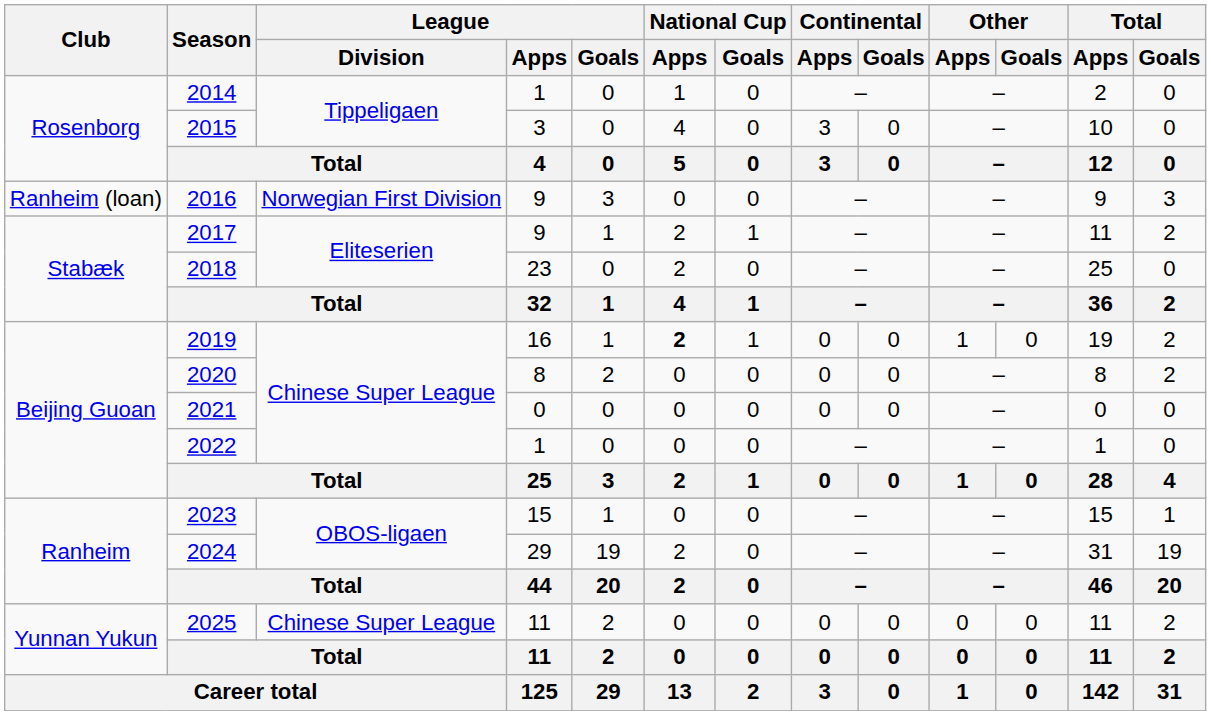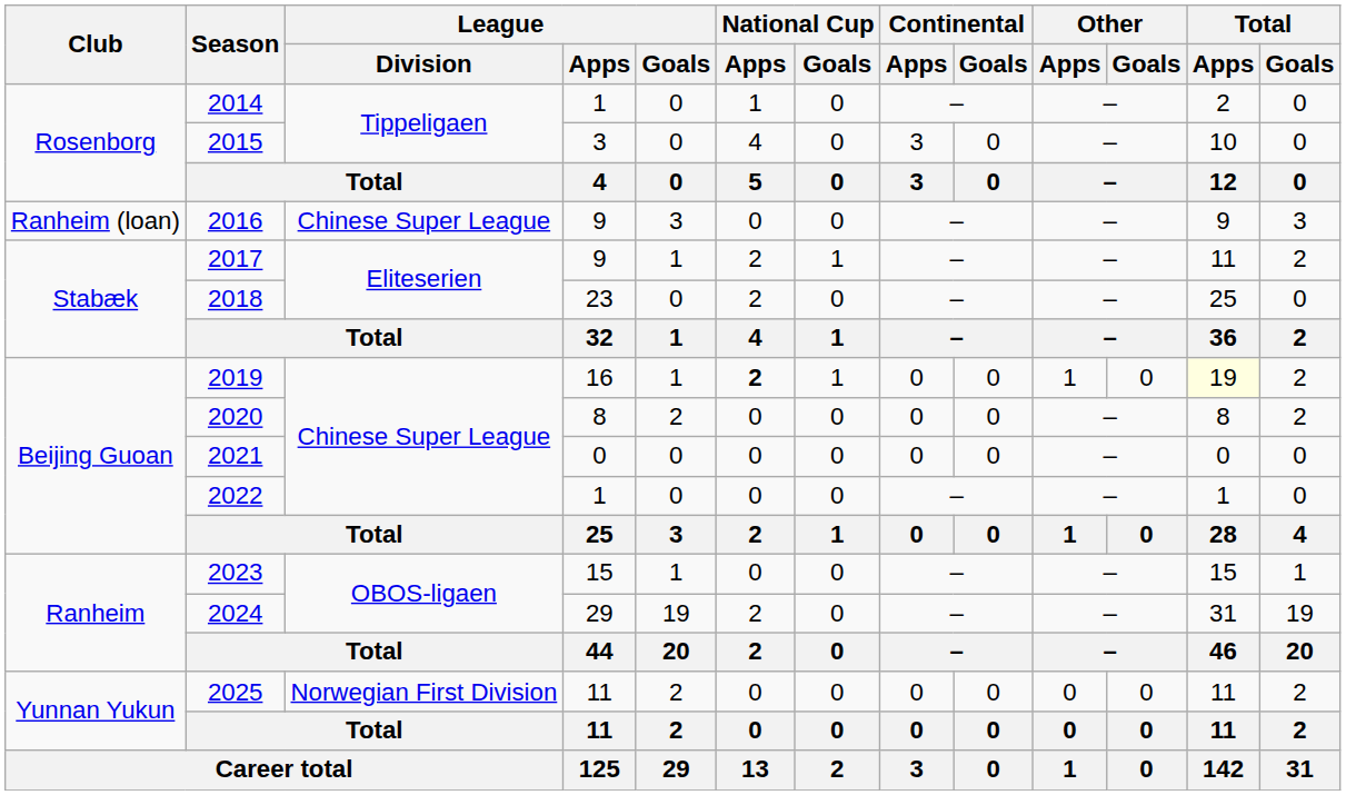2016 | League / Division: Norwegian First Division -> Chinese Super League
2019 | Total / Apps: no background -> lightyellow background
2025 | League / Division: Chinese Super League -> Norwegian First Division
